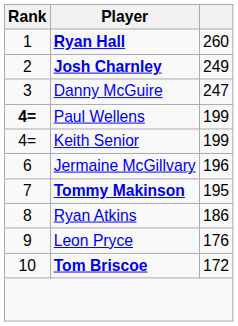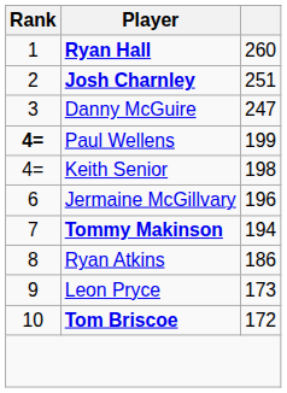Josh Charnley | column 3: 249 -> 251
Keith Senior | column 3: 199 -> 198
Tommy Makinson | column 3: 195 -> 194
Leon Pryce | column 3: 176 -> 173
